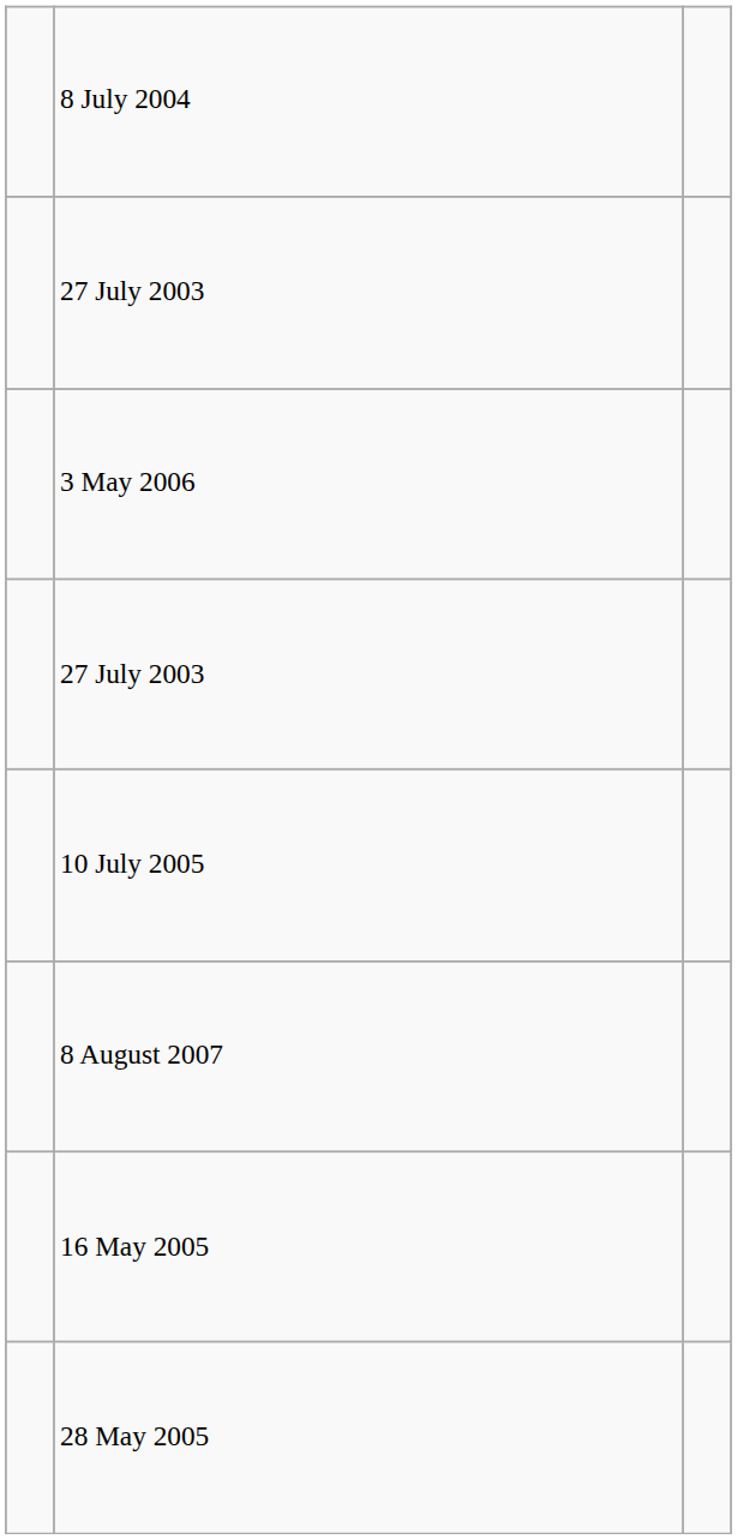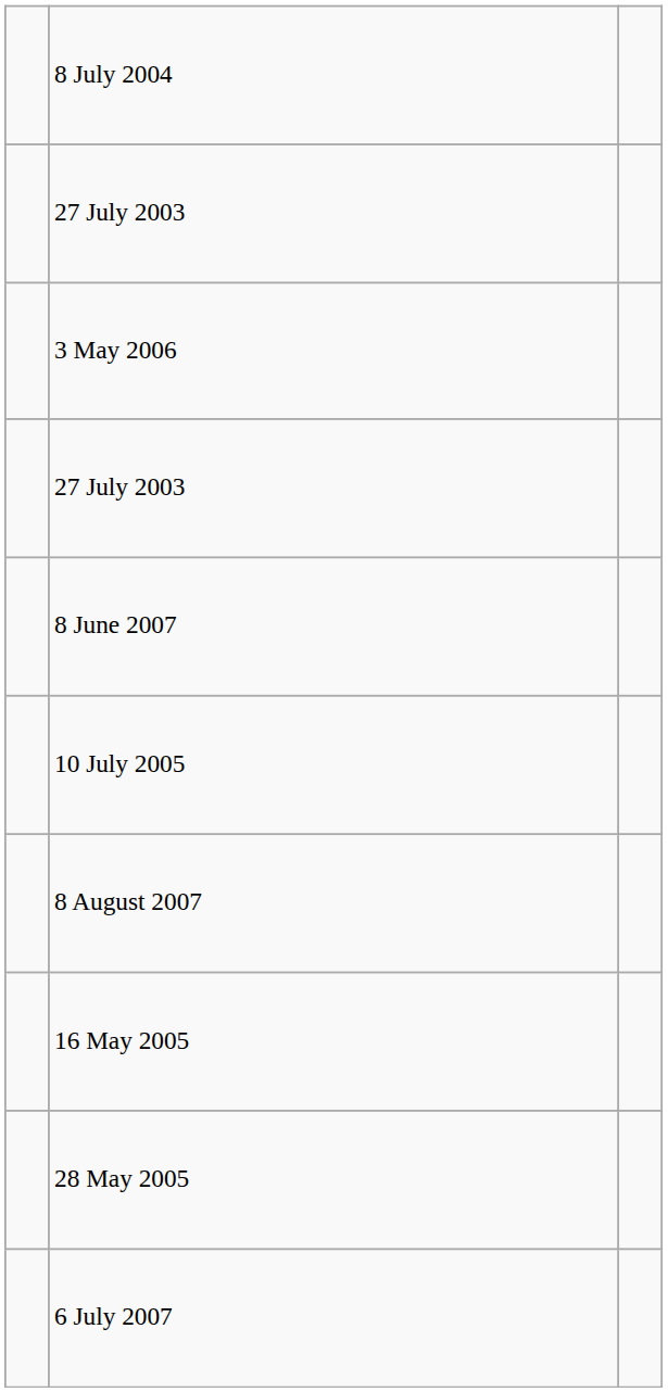+ row: 8 June 2007
+ row: 6 July 2007
